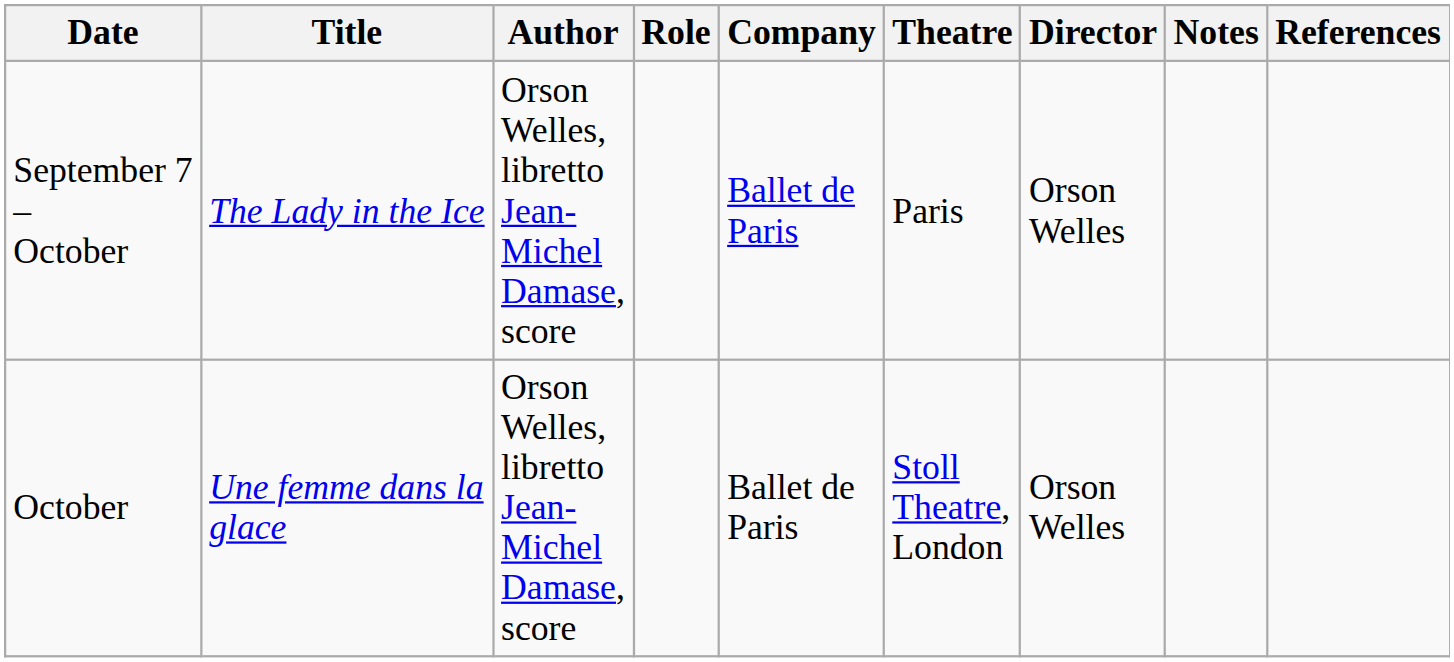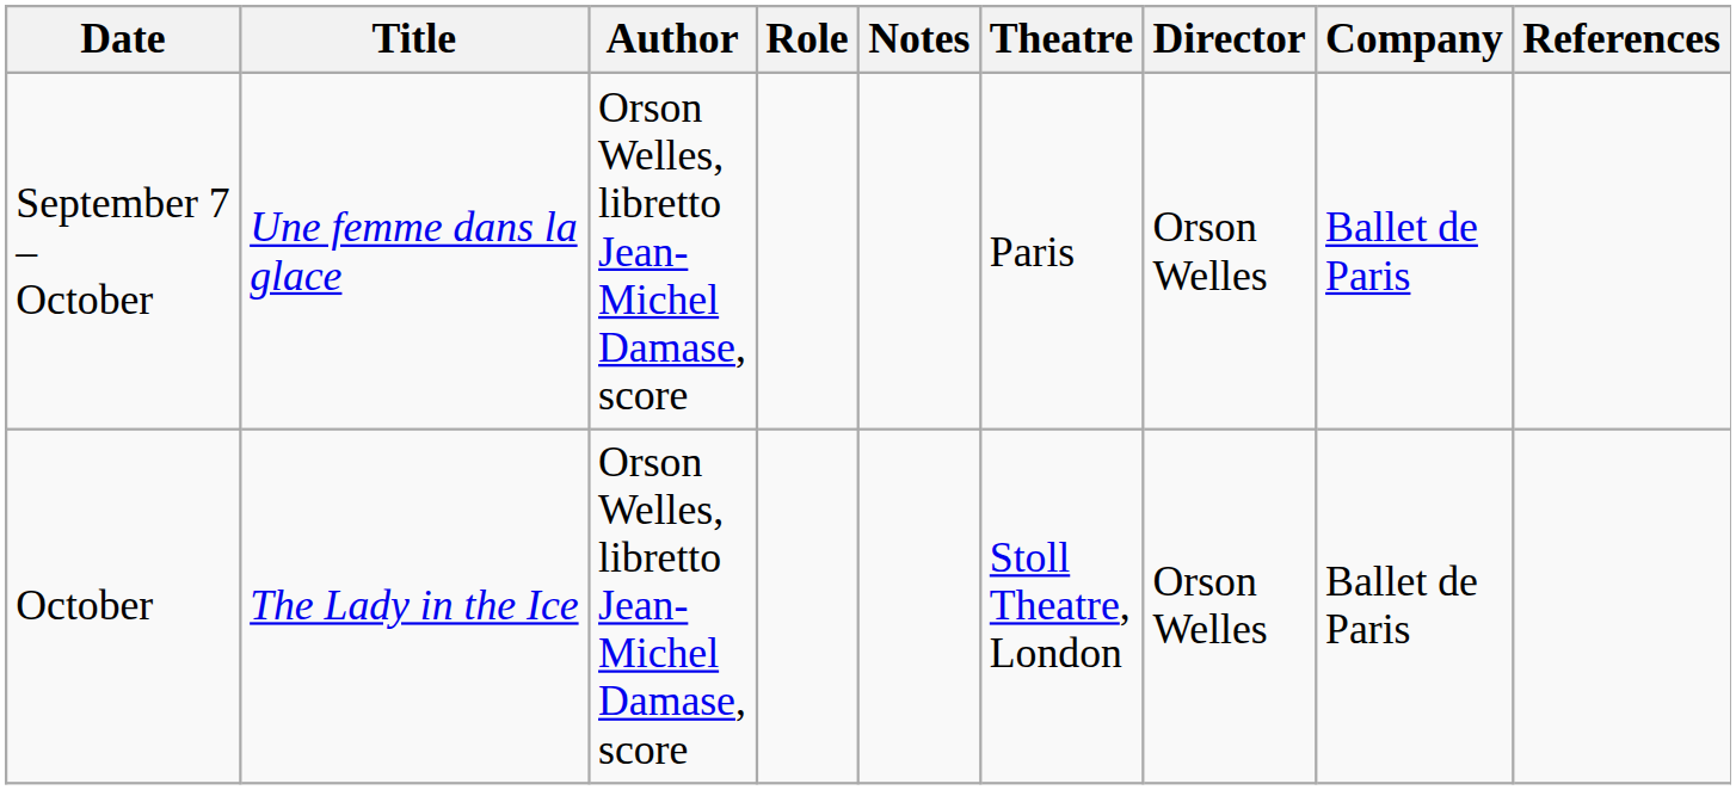columns swapped: Company <-> Notes
September 7 – October | Title: The Lady in the Ice -> Une femme dans la glace
October | Title: Une femme dans la glace -> The Lady in the Ice
